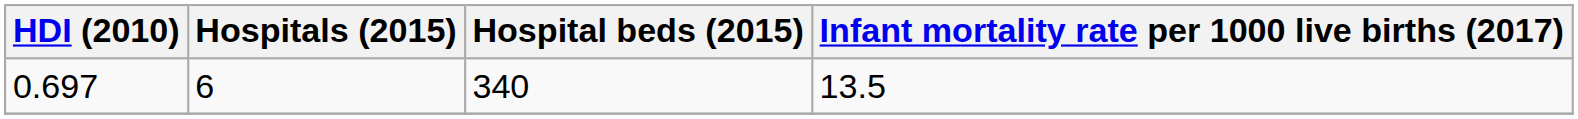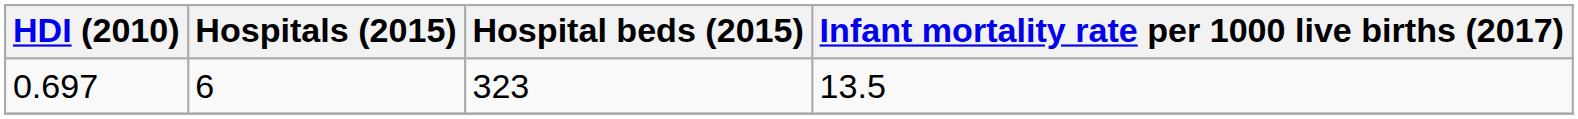0.697 | Hospital beds (2015): 340 -> 323
